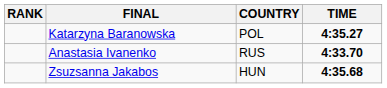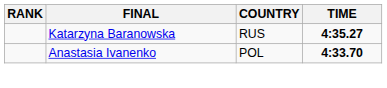Katarzyna Baranowska | COUNTRY: POL -> RUS
Anastasia Ivanenko | COUNTRY: RUS -> POL
- row: Zsuzsanna Jakabos | HUN | 4:35.68
